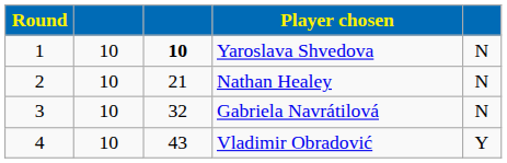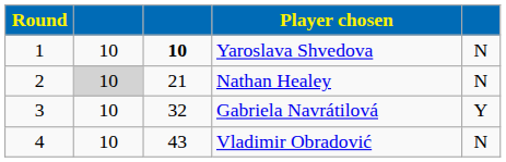Nathan Healey | column 2: no background -> lightgrey background
Gabriela Navrátilová | column 5: N -> Y
Vladimir Obradović | column 5: Y -> N
